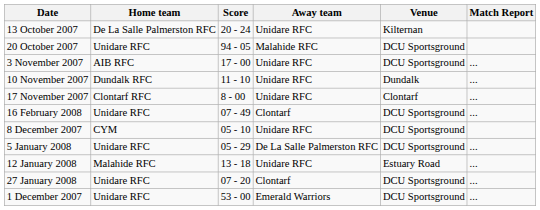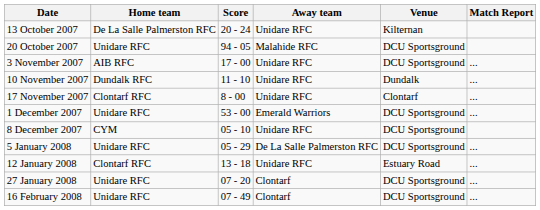rows swapped: 1 December 2007 <-> 16 February 2008
12 January 2008 | Home team: Malahide RFC -> Clontarf RFC
